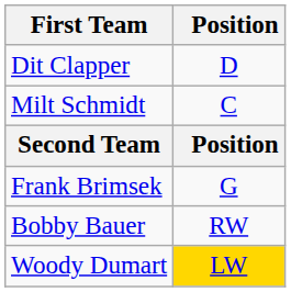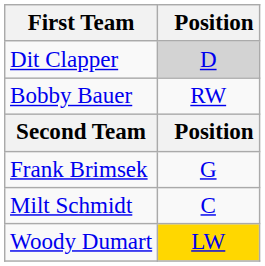Dit Clapper | Position: no background -> lightgrey background
rows swapped: Milt Schmidt <-> Bobby Bauer
